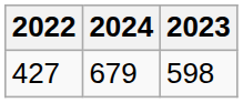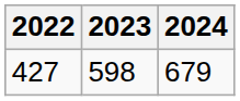columns swapped: 2023 <-> 2024
